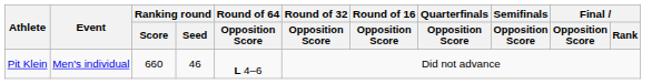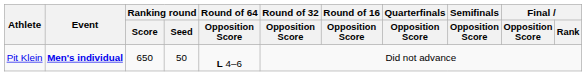Pit Klein | Event: normal -> bold
Pit Klein | Ranking round / Score: 660 -> 650
Pit Klein | Ranking round / Seed: 46 -> 50
